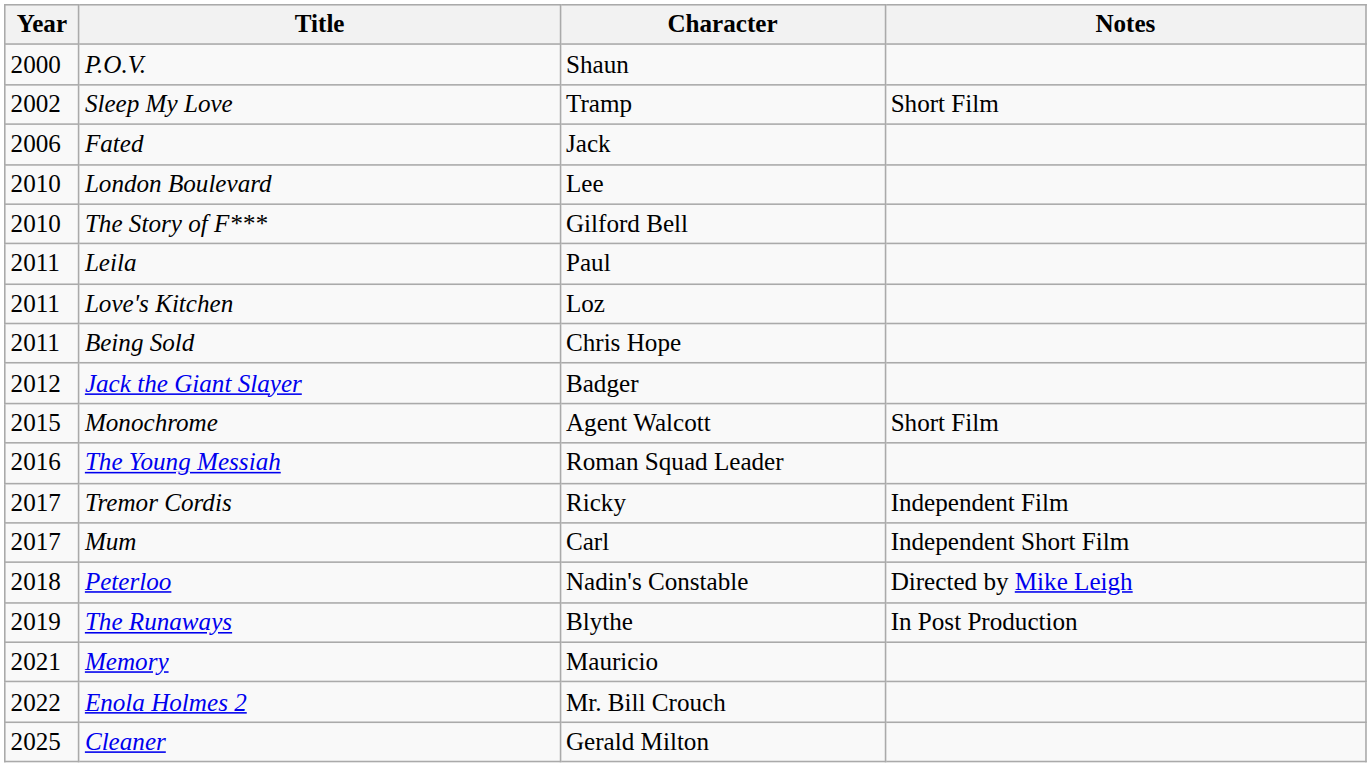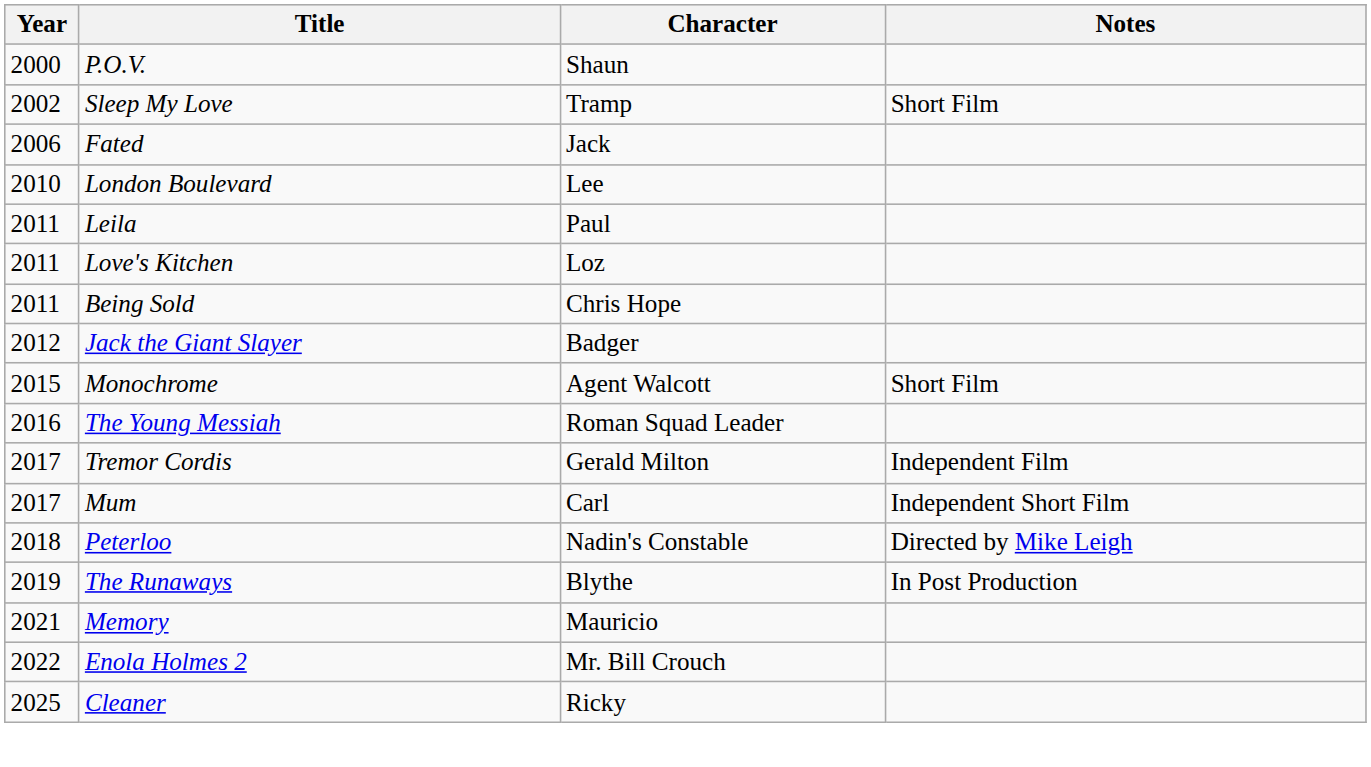- row: 2010 | The Story of F*** | Gilford Bell
Tremor Cordis | Character: Ricky -> Gerald Milton
Cleaner | Character: Gerald Milton -> Ricky
